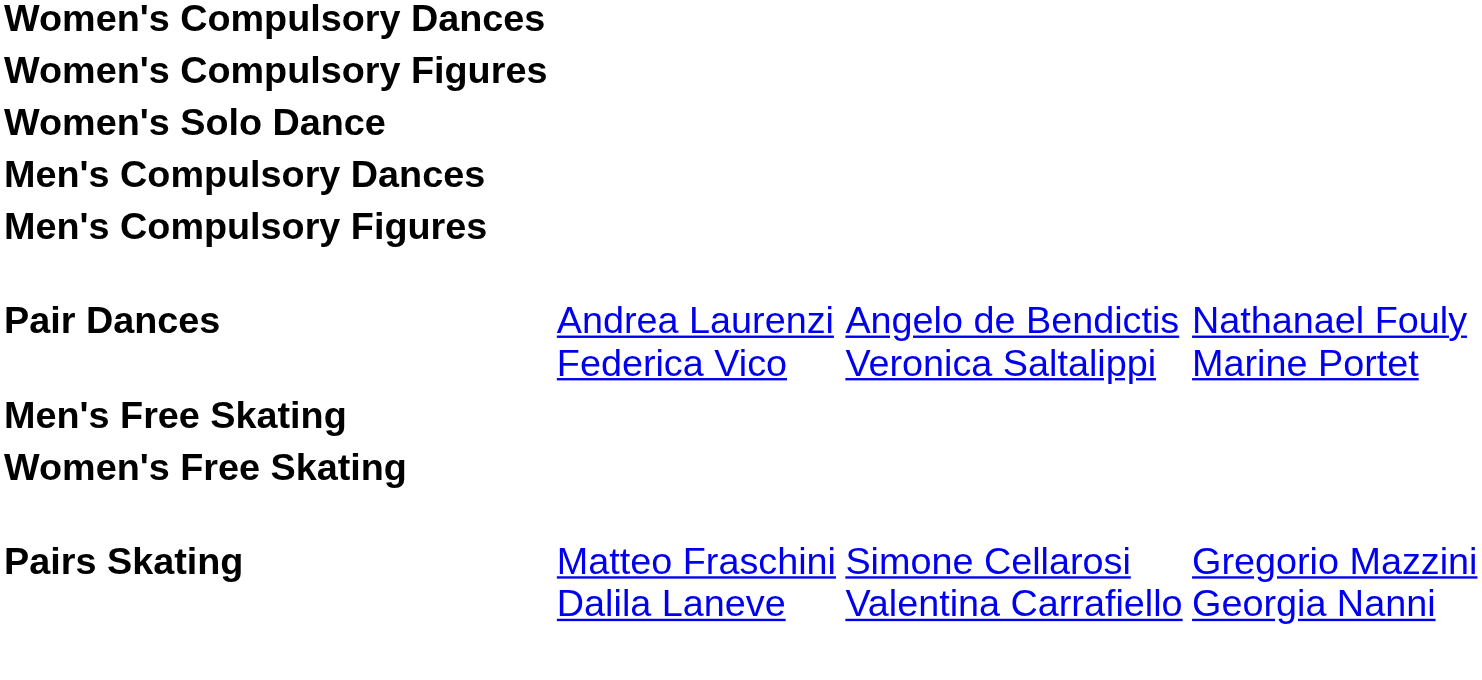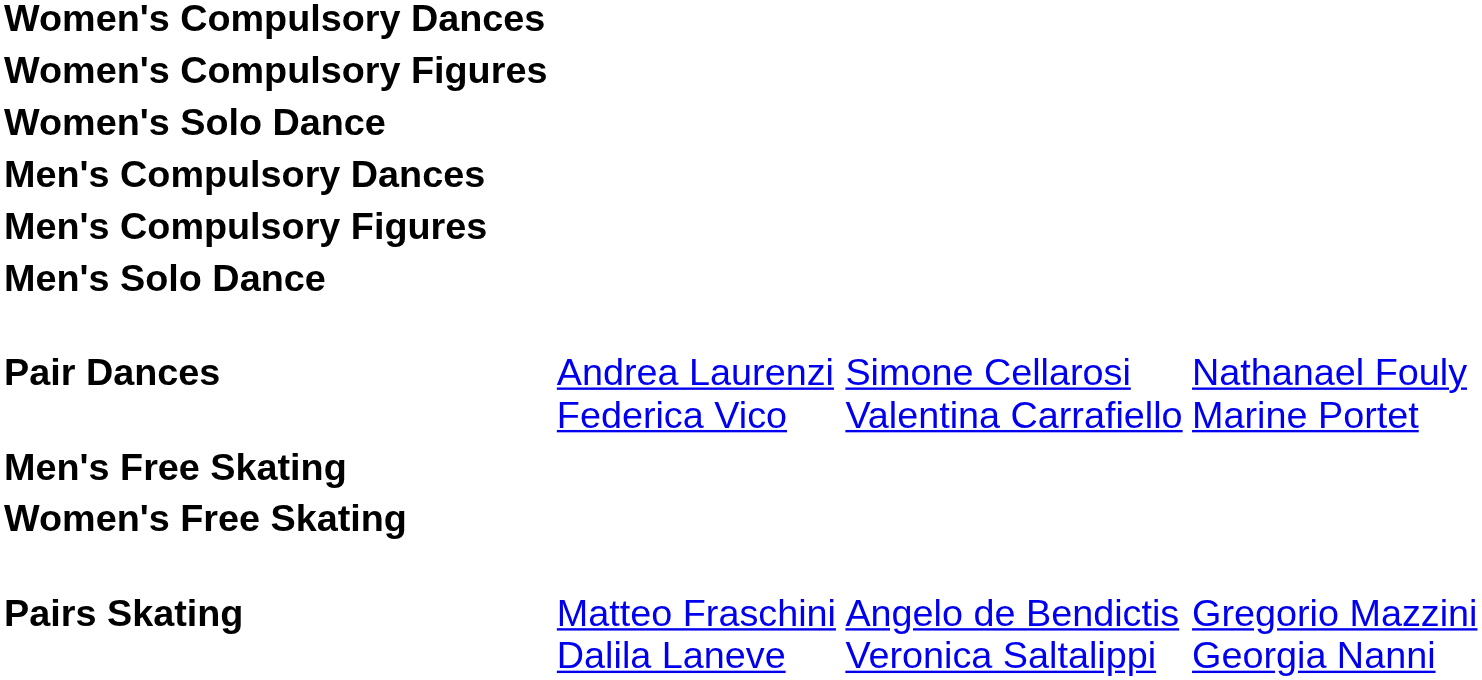+ row: Men's Solo Dance
Pair Dances | column 3: Angelo de Bendictis Veronica Saltalippi -> Simone Cellarosi Valentina Carrafiello
Pairs Skating | column 3: Simone Cellarosi Valentina Carrafiello -> Angelo de Bendictis Veronica Saltalippi
